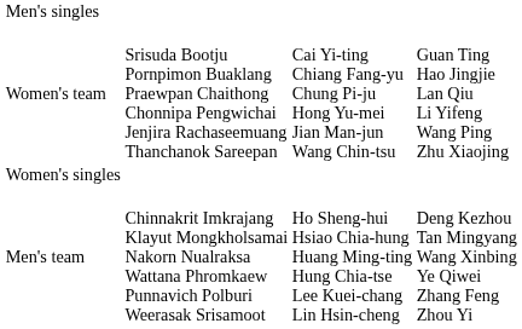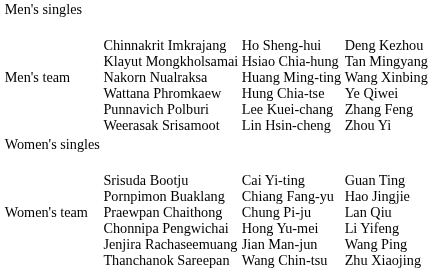rows swapped: Men's team <-> Women's team
